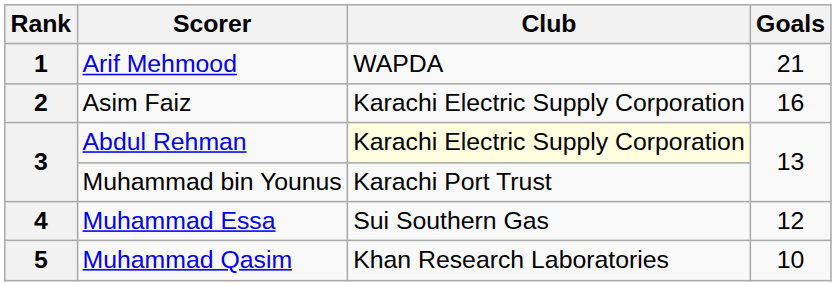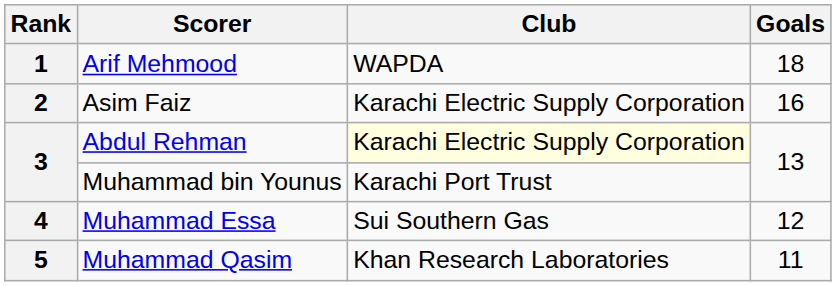Arif Mehmood | Goals: 21 -> 18
Muhammad Qasim | Goals: 10 -> 11
